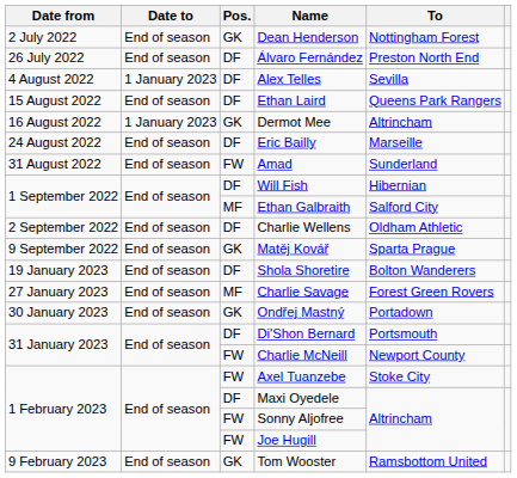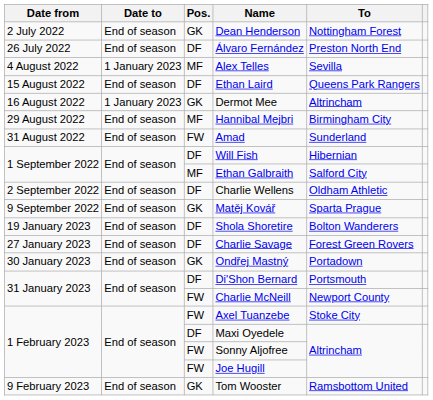Alex Telles | Pos.: DF -> MF
- row: 24 August 2022 | End of season | DF | Eric Bailly | Marseille
+ row: 29 August 2022 | End of season | MF | Hannibal Mejbri | Birmingham City
Charlie Savage | Pos.: MF -> DF
